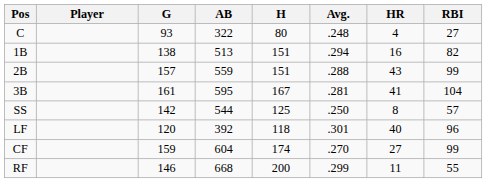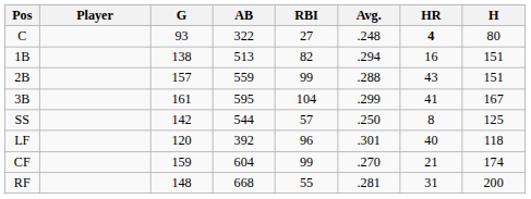columns swapped: H <-> RBI
C | HR: normal -> bold
3B | Avg.: .281 -> .299
CF | HR: 27 -> 21
RF | G: 146 -> 148
RF | Avg.: .299 -> .281
RF | HR: 11 -> 31
